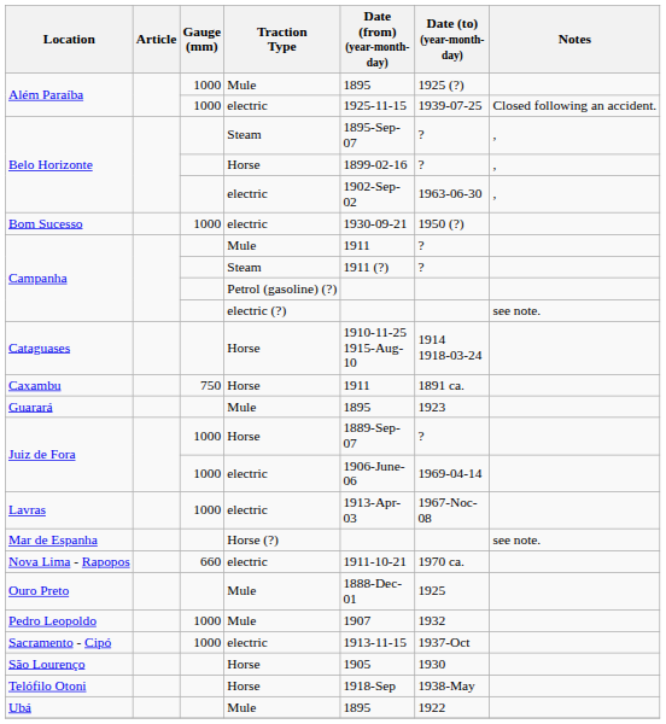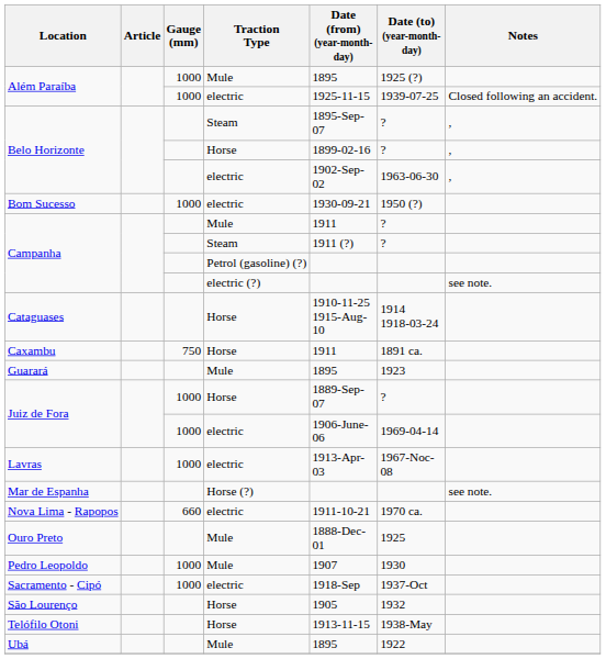Pedro Leopoldo | Date (to) (year-month-day): 1932 -> 1930
Sacramento - Cipó | Date (from) (year-month-day): 1913-11-15 -> 1918-Sep
São Lourenço | Date (to) (year-month-day): 1930 -> 1932
Telófilo Otoni | Date (from) (year-month-day): 1918-Sep -> 1913-11-15
